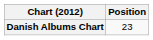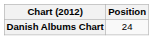Danish Albums Chart | Position: 23 -> 24
